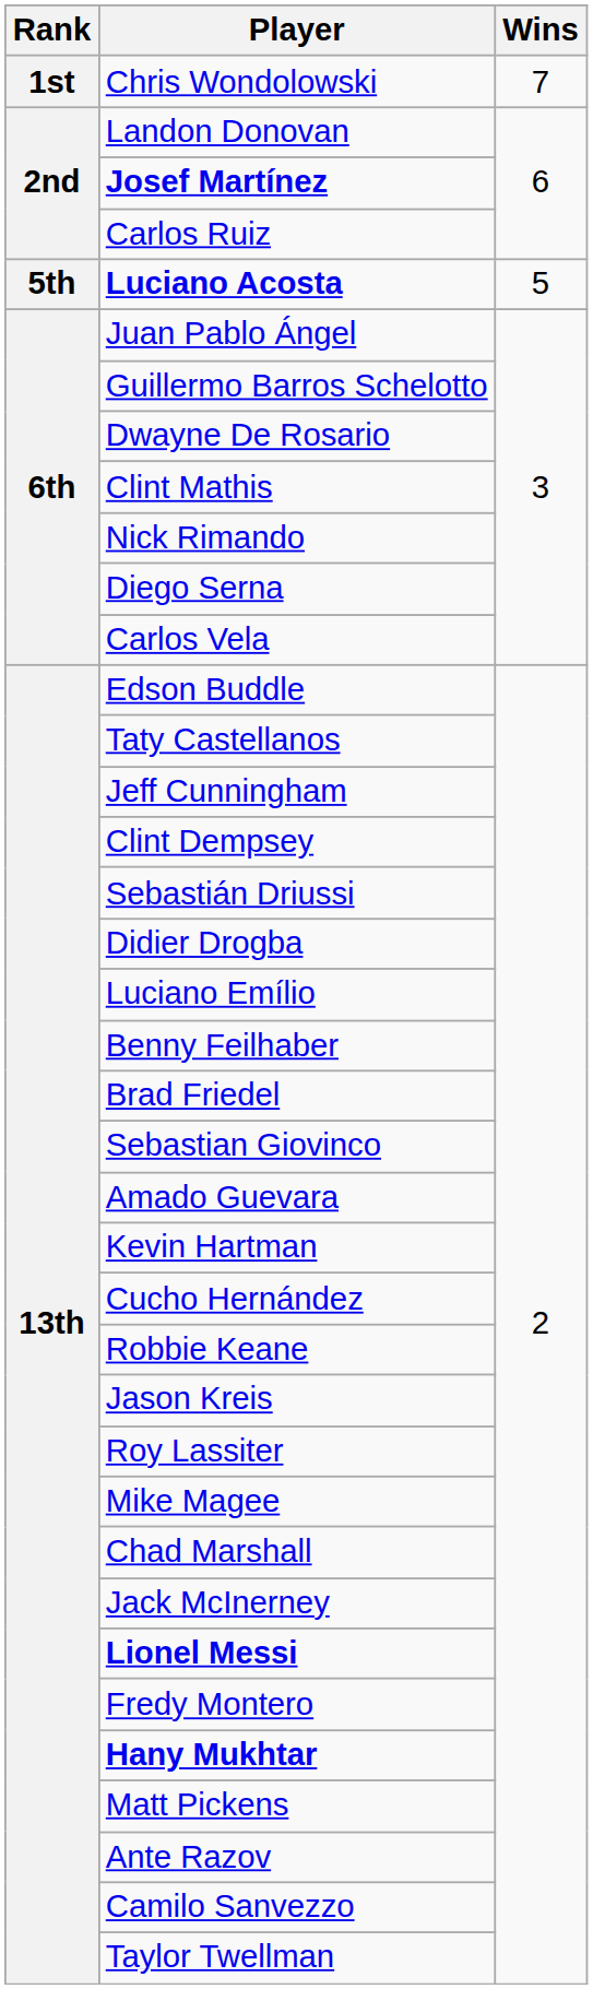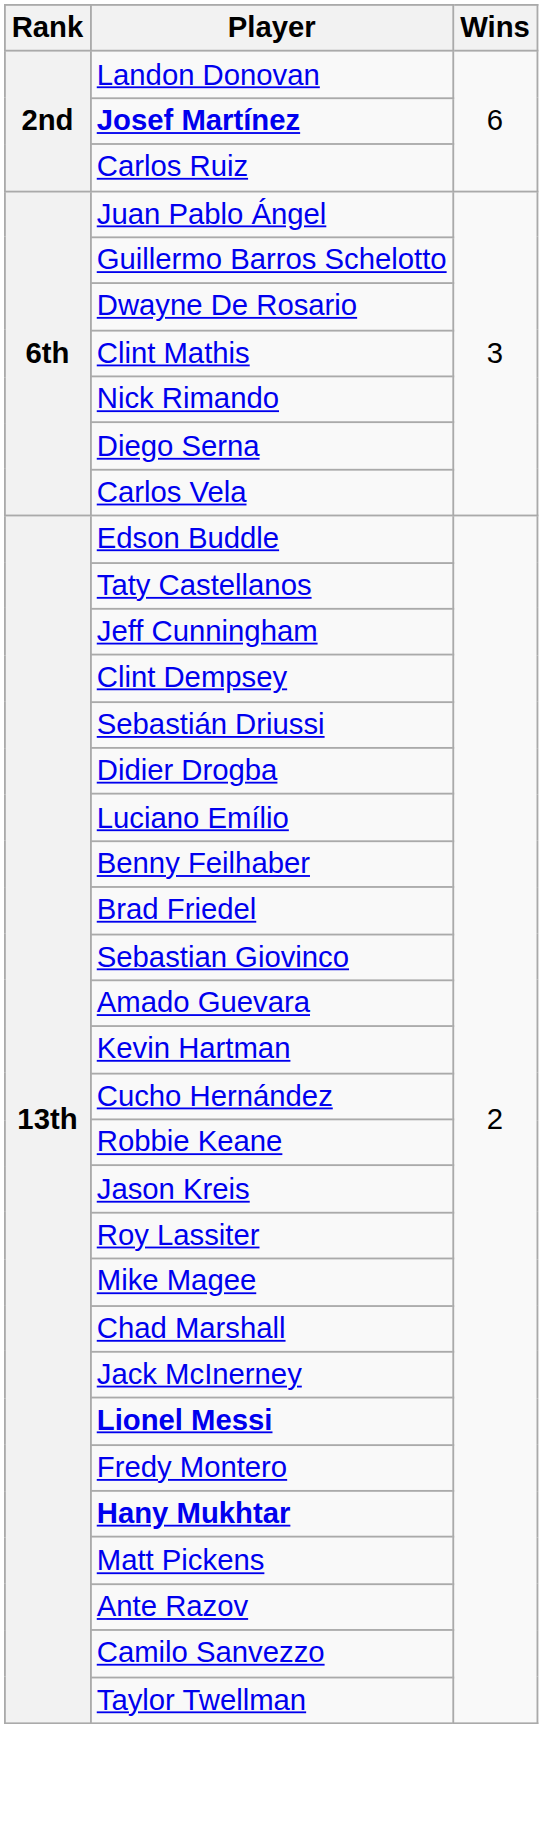- row: 1st | Chris Wondolowski | 7
- row: 5th | Luciano Acosta | 5
